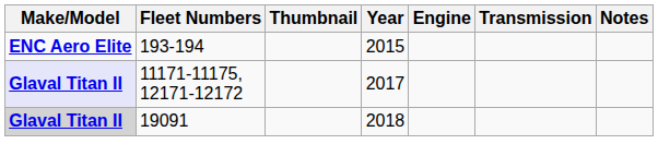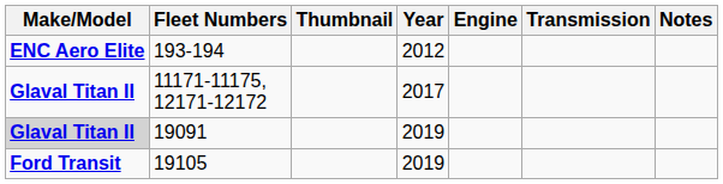193-194 | Year: 2015 -> 2012
11171-11175, 12171-12172 | Make/Model: lavender background -> no background
19091 | Year: 2018 -> 2019
+ row: Ford Transit | 19105 | 2019
